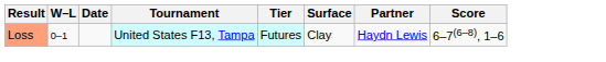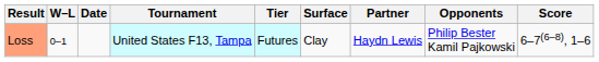+ column: Opponents | Philip Bester Kamil Pajkowski
